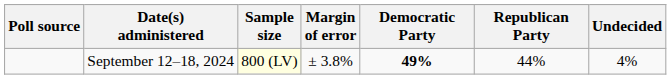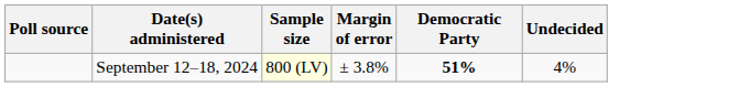- column: Republican Party | 44%
September 12–18, 2024 | Democratic Party: 49% -> 51%
